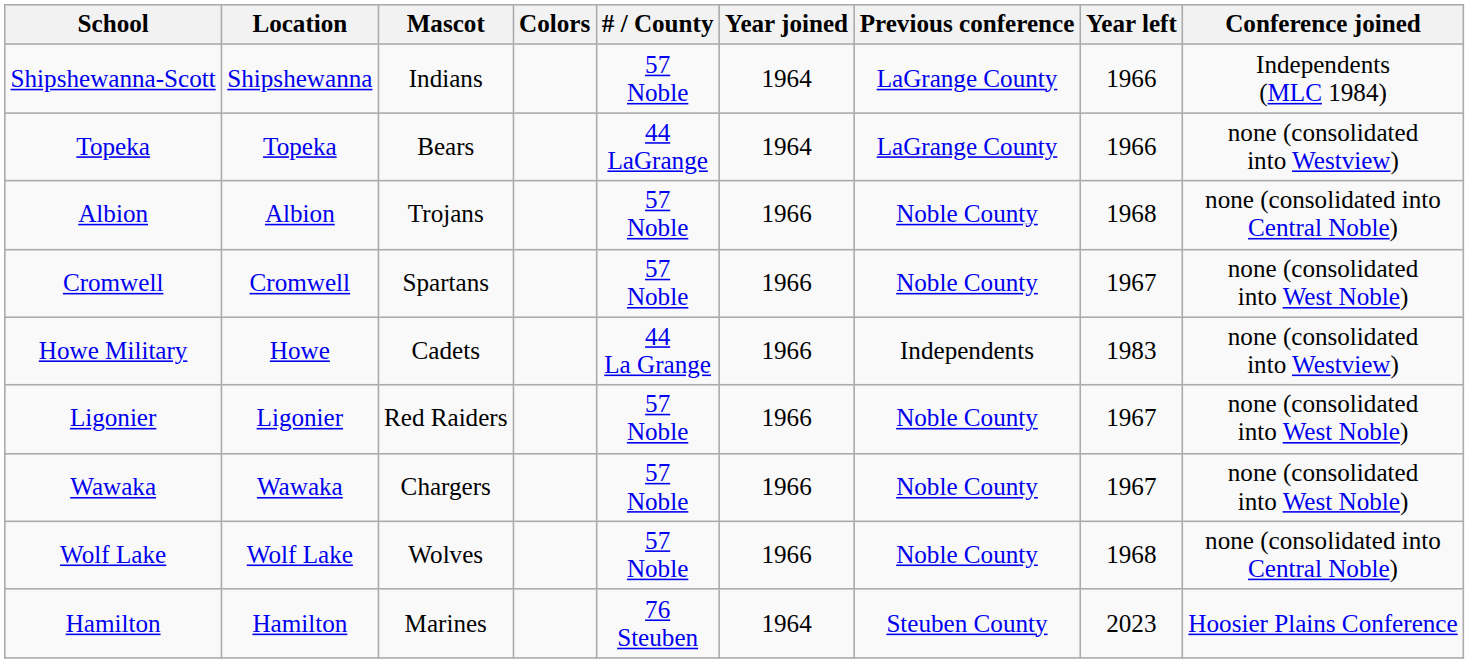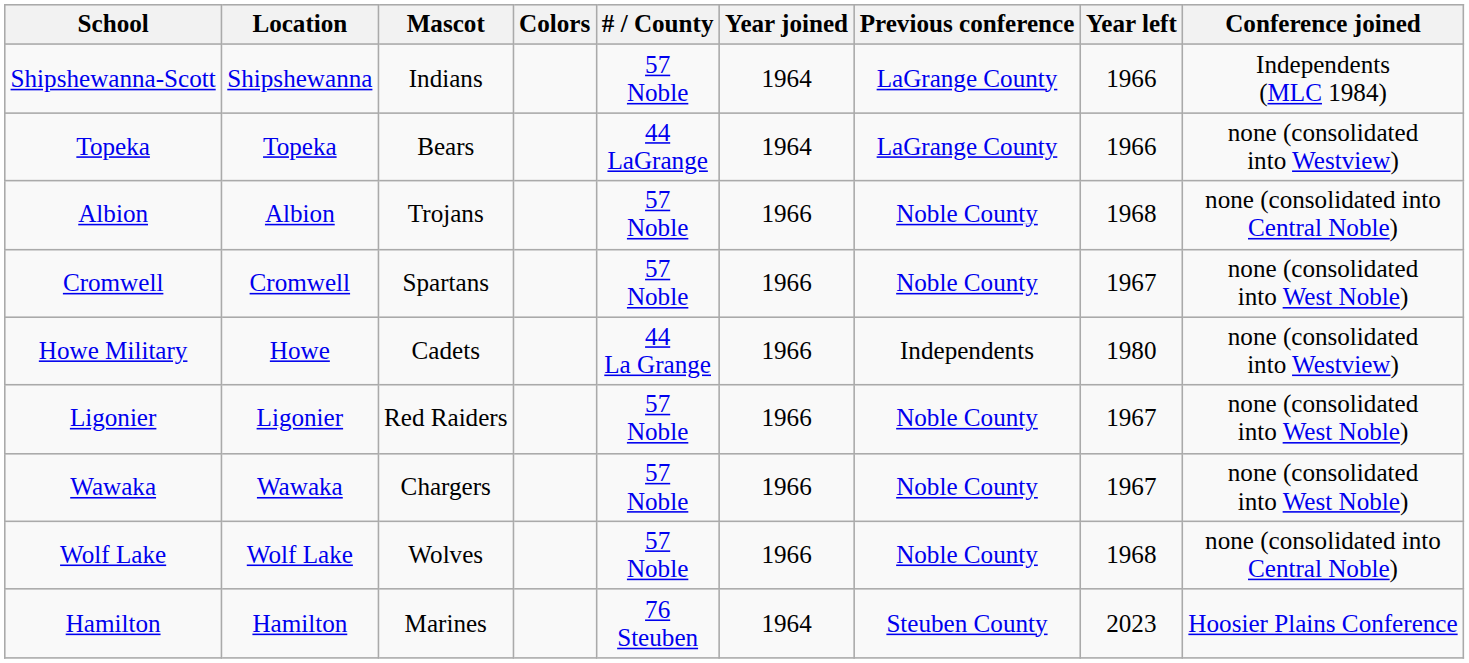Howe Military | Year left: 1983 -> 1980
